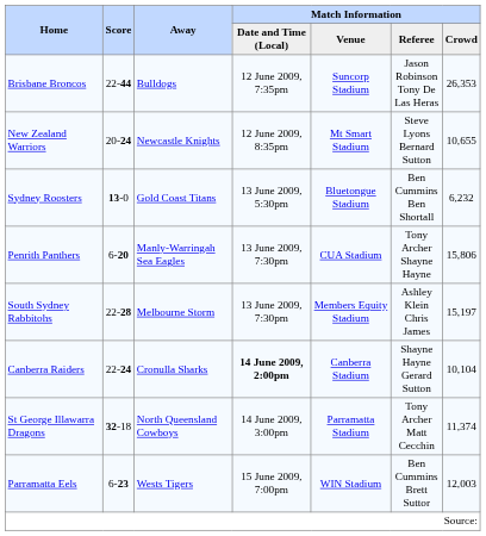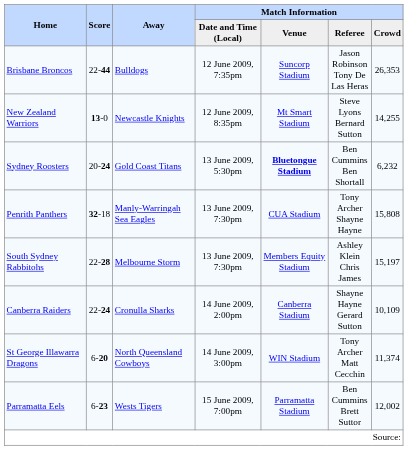New Zealand Warriors | Score: 20-24 -> 13-0
New Zealand Warriors | Match Information / Crowd: 10,655 -> 14,255
Sydney Roosters | Score: 13-0 -> 20-24
Sydney Roosters | Match Information / Venue: normal -> bold
Penrith Panthers | Score: 6-20 -> 32-18
Penrith Panthers | Match Information / Crowd: 15,806 -> 15,808
Canberra Raiders | Match Information / Date and Time (Local): bold -> normal
Canberra Raiders | Match Information / Crowd: 10,104 -> 10,109
St George Illawarra Dragons | Score: 32-18 -> 6-20
St George Illawarra Dragons | Match Information / Venue: Parramatta Stadium -> WIN Stadium
Parramatta Eels | Match Information / Venue: WIN Stadium -> Parramatta Stadium
Parramatta Eels | Match Information / Crowd: 12,003 -> 12,002
